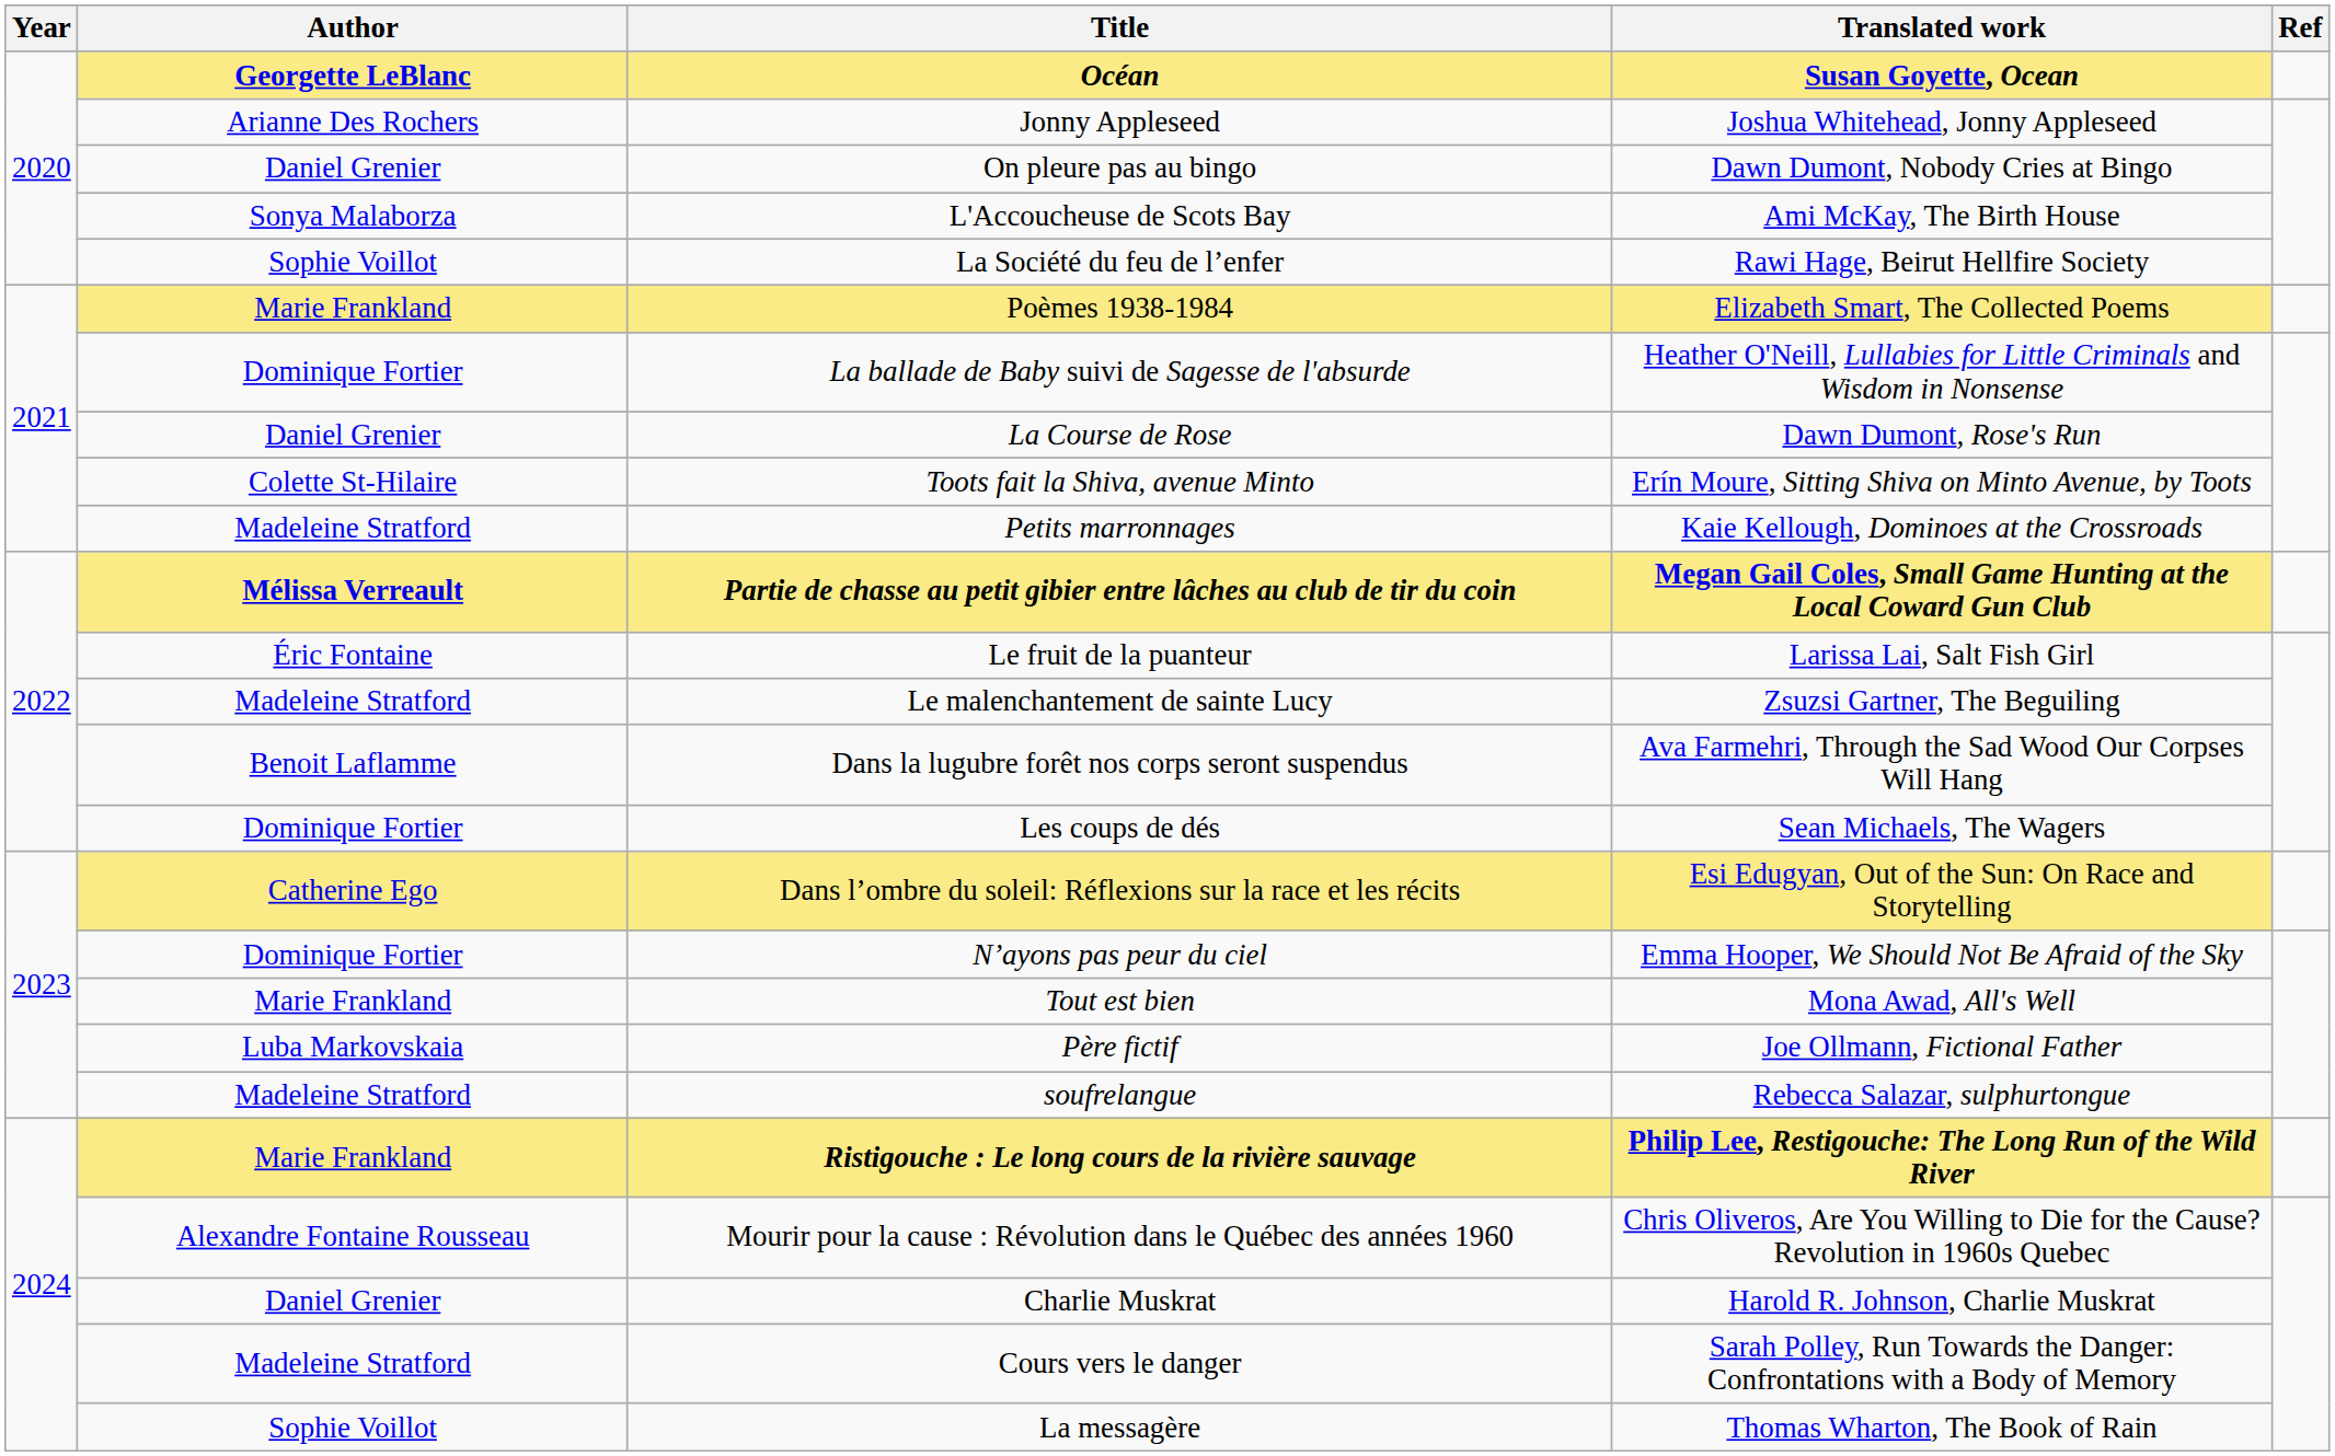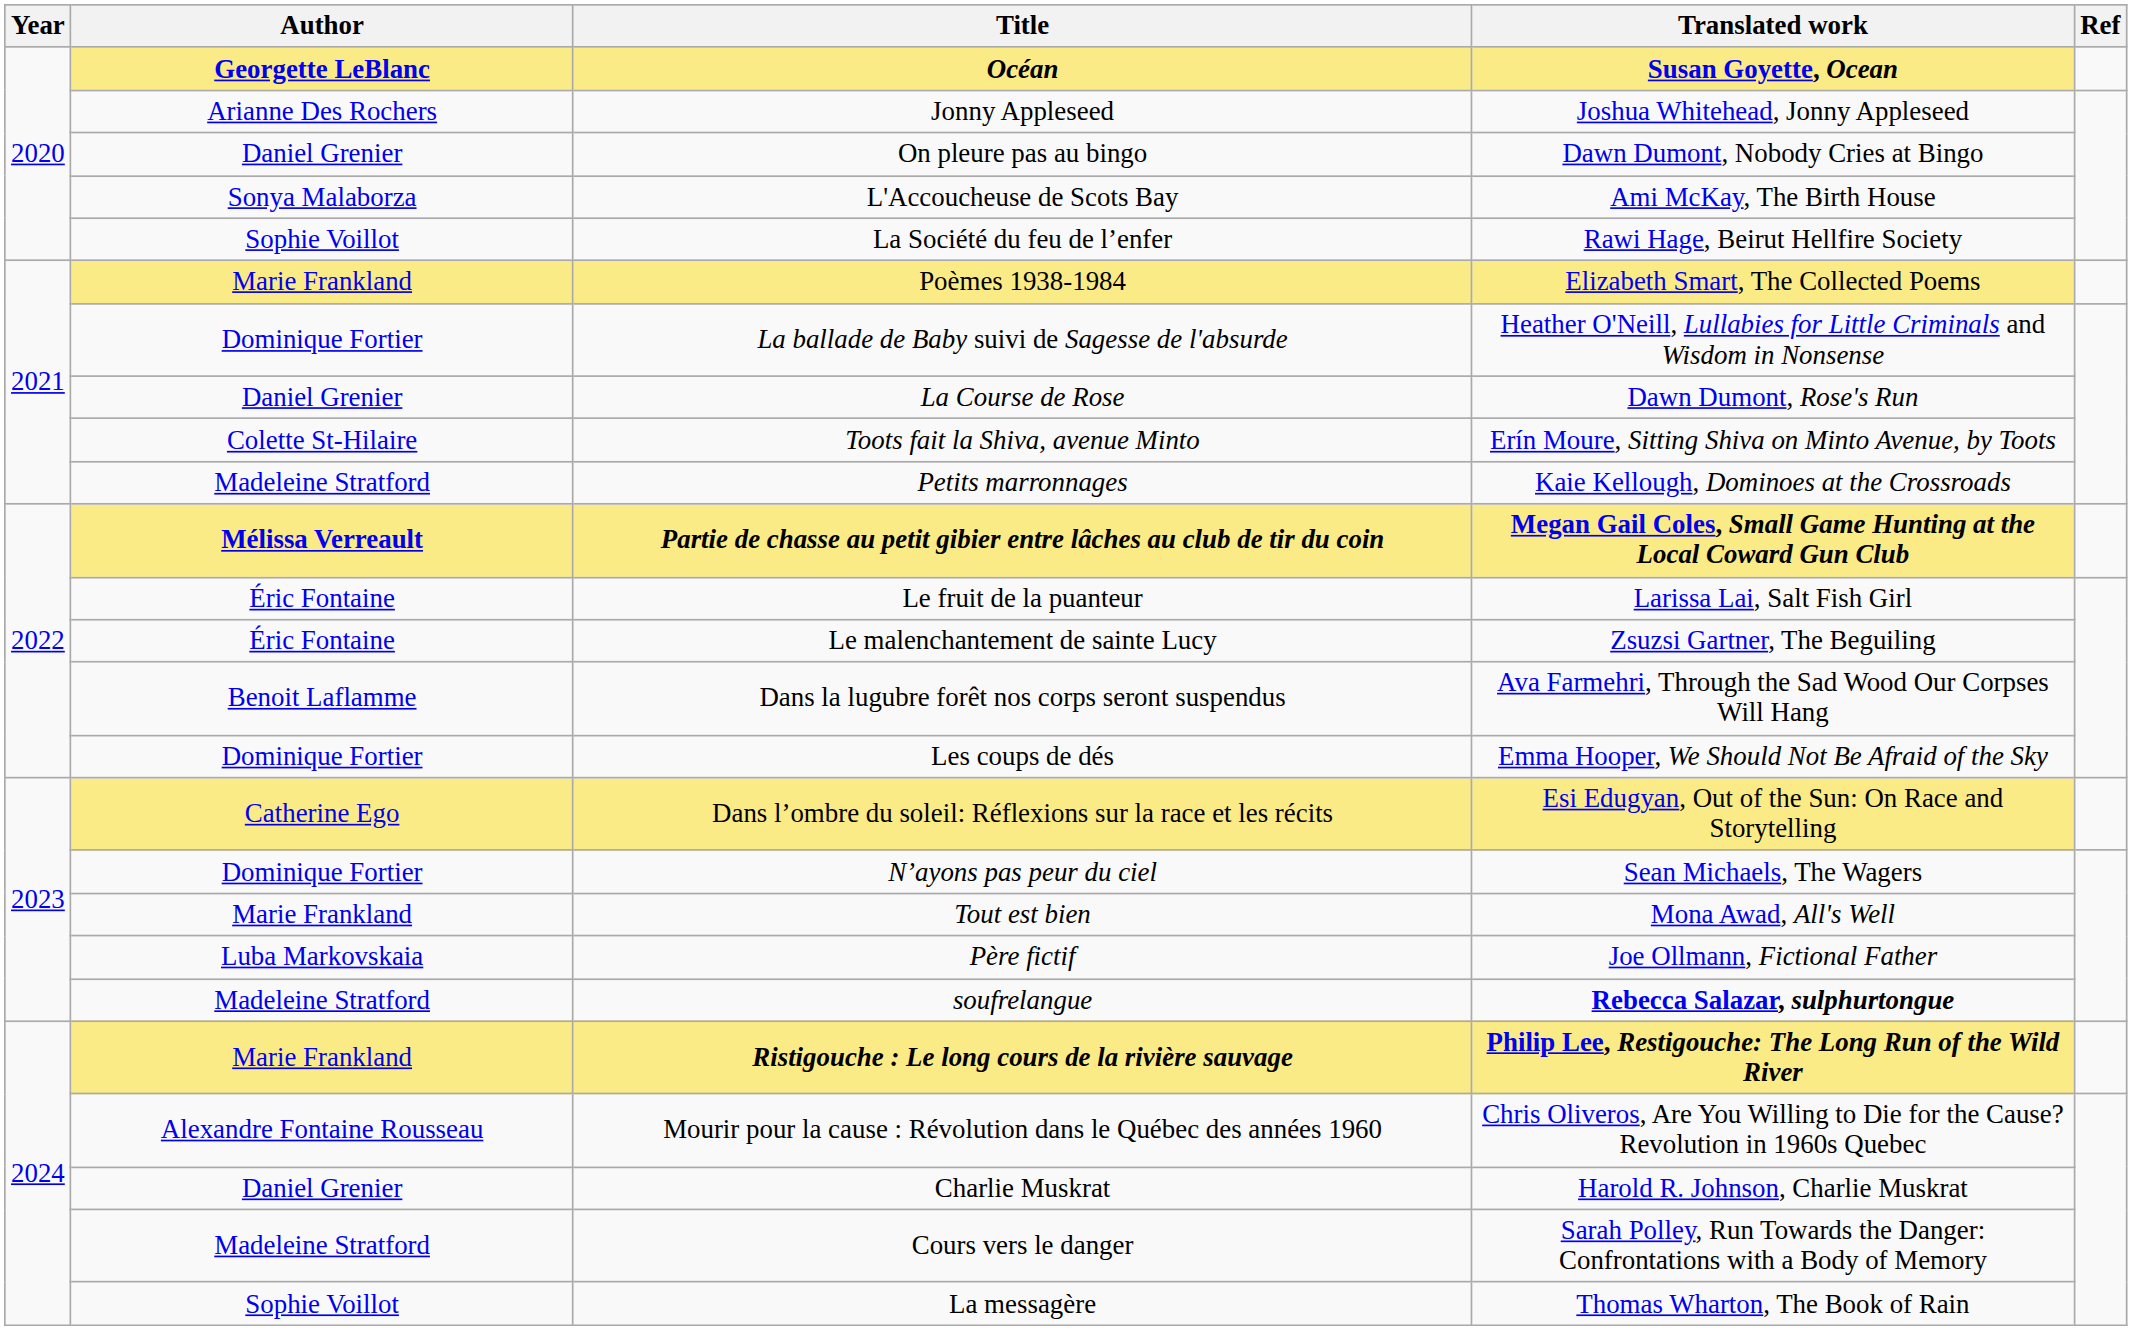Le malenchantement de sainte Lucy | Author: Madeleine Stratford -> Éric Fontaine
Les coups de dés | Translated work: Sean Michaels, The Wagers -> Emma Hooper, We Should Not Be Afraid of the Sky
Nʼayons pas peur du ciel | Translated work: Emma Hooper, We Should Not Be Afraid of the Sky -> Sean Michaels, The Wagers
soufrelangue | Translated work: normal -> bold
